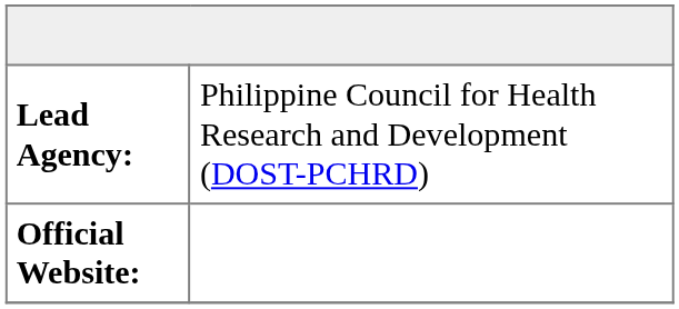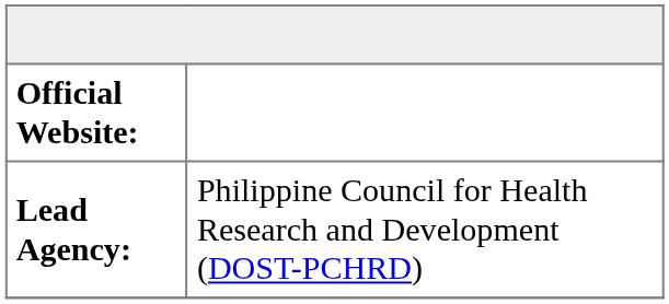rows swapped: Lead Agency: <-> Official Website:
